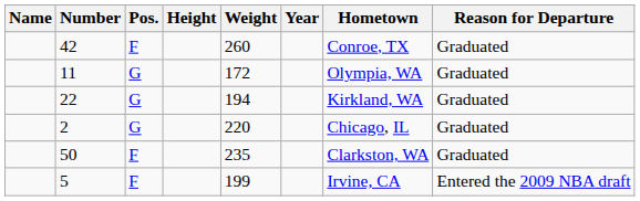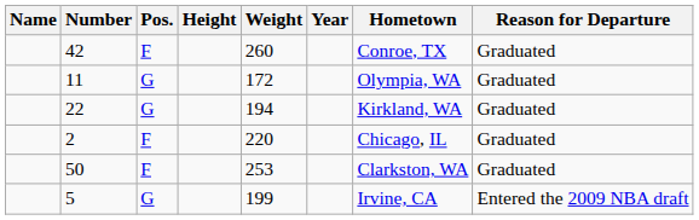2 | Pos.: G -> F
50 | Weight: 235 -> 253
5 | Pos.: F -> G
